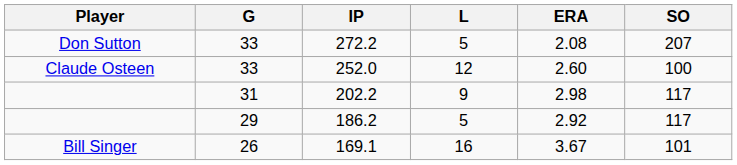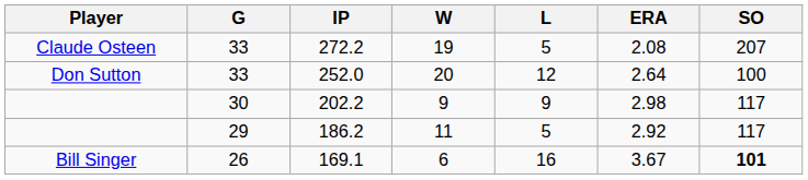+ column: W | 19 | 20 | 9 | 11 | 6
272.2 | Player: Don Sutton -> Claude Osteen
252.0 | Player: Claude Osteen -> Don Sutton
252.0 | ERA: 2.60 -> 2.64
202.2 | G: 31 -> 30
169.1 | SO: normal -> bold
